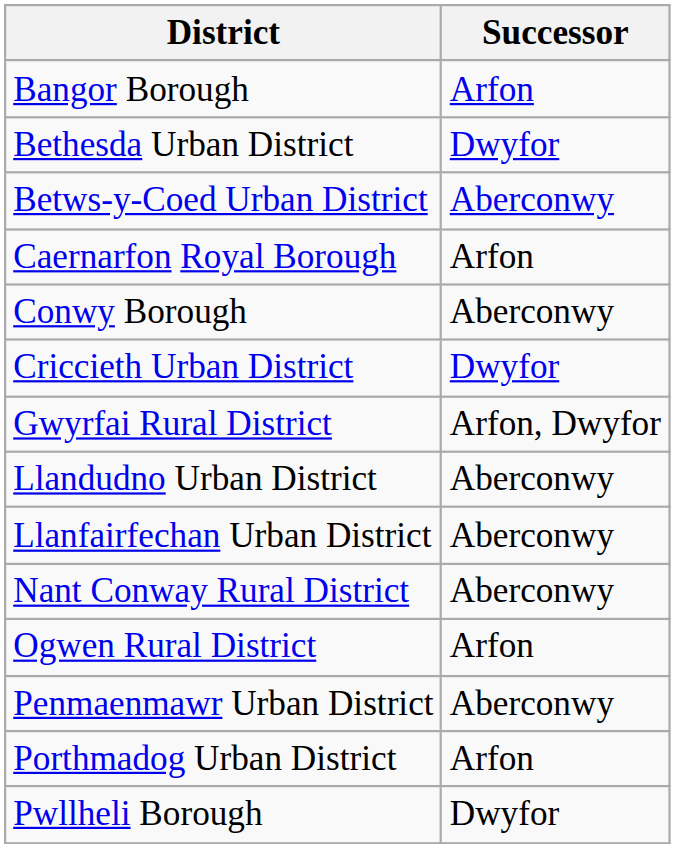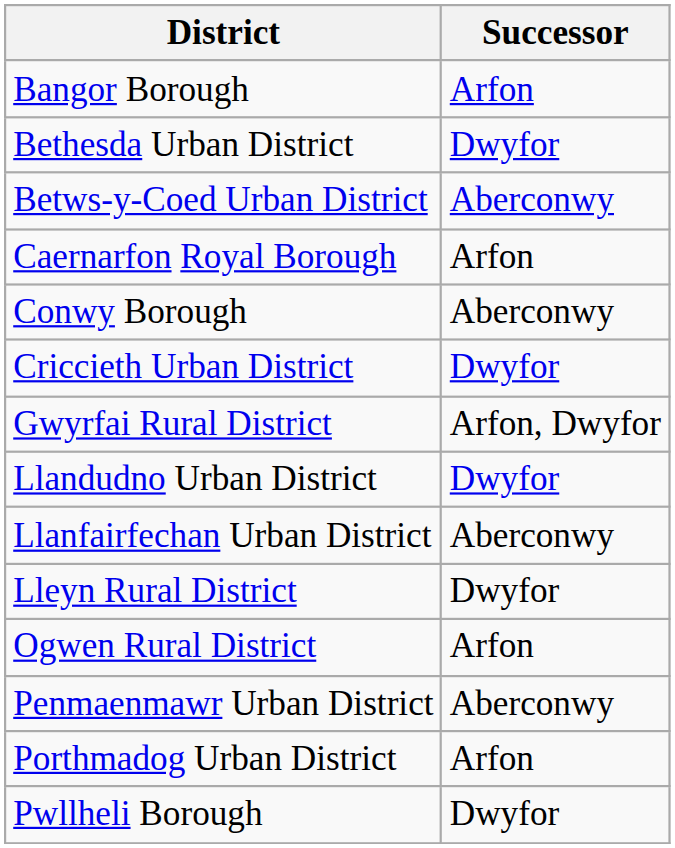Llandudno Urban District | Successor: Aberconwy -> Dwyfor
+ row: Lleyn Rural District | Dwyfor
- row: Nant Conway Rural District | Aberconwy
